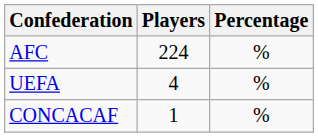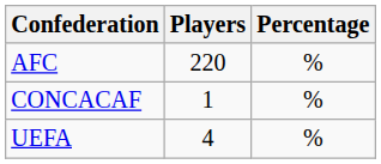AFC | Players: 224 -> 220
rows swapped: UEFA <-> CONCACAF
